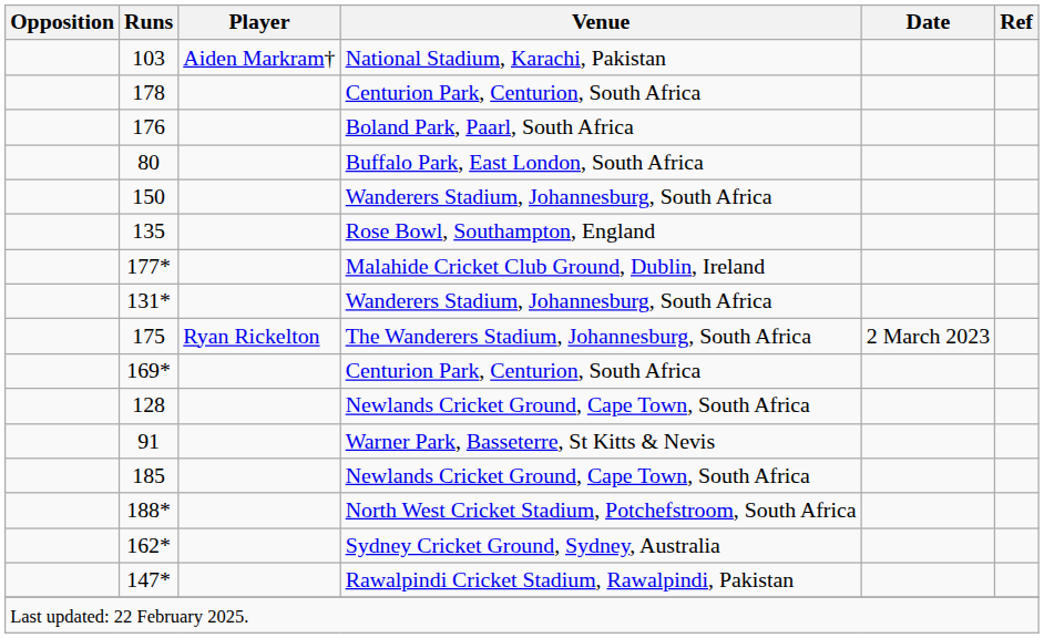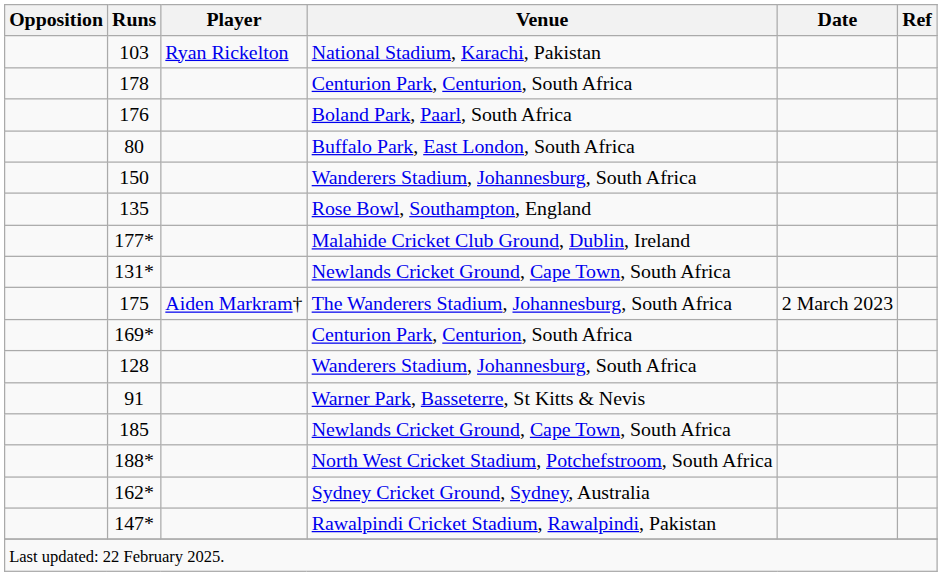103 | Player: Aiden Markram† -> Ryan Rickelton
131* | Venue: Wanderers Stadium, Johannesburg, South Africa -> Newlands Cricket Ground, Cape Town, South Africa
175 | Player: Ryan Rickelton -> Aiden Markram†
128 | Venue: Newlands Cricket Ground, Cape Town, South Africa -> Wanderers Stadium, Johannesburg, South Africa
